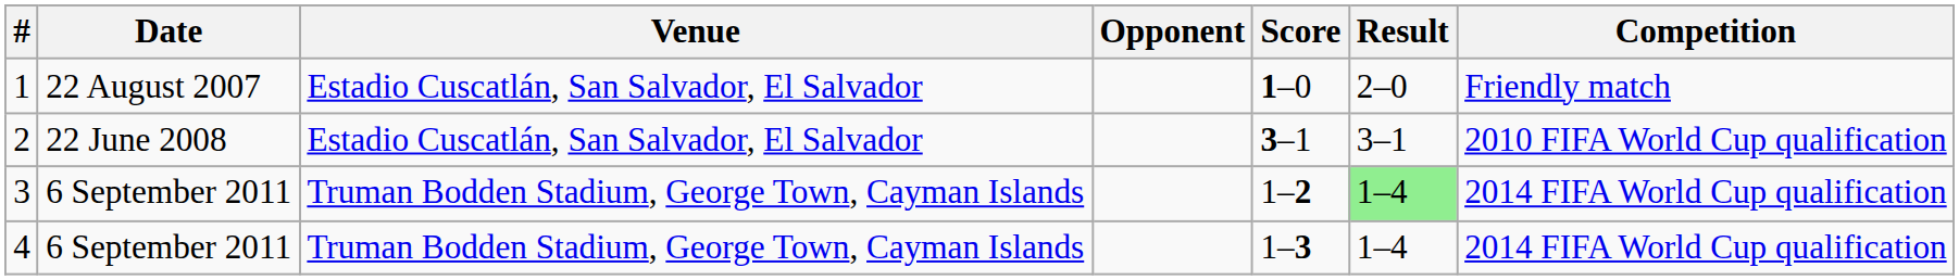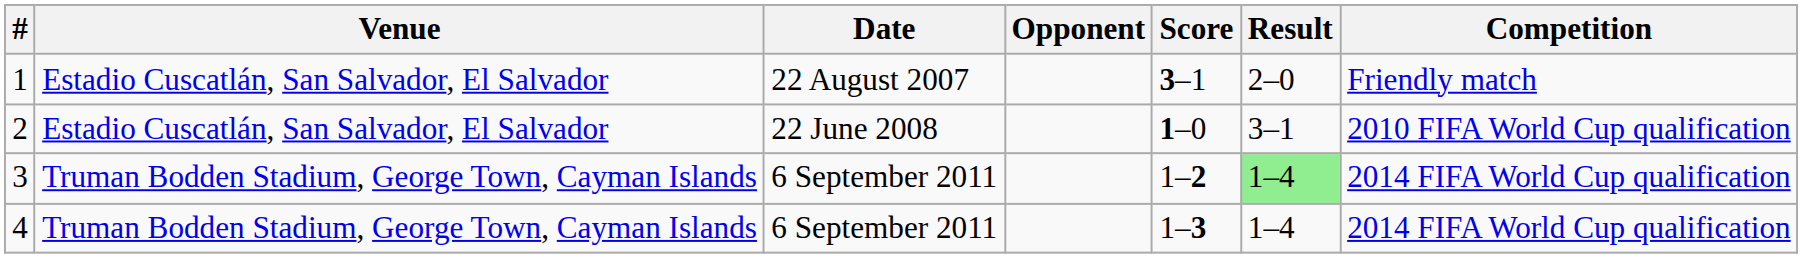columns swapped: Date <-> Venue
1 | Score: 1–0 -> 3–1
2 | Score: 3–1 -> 1–0
